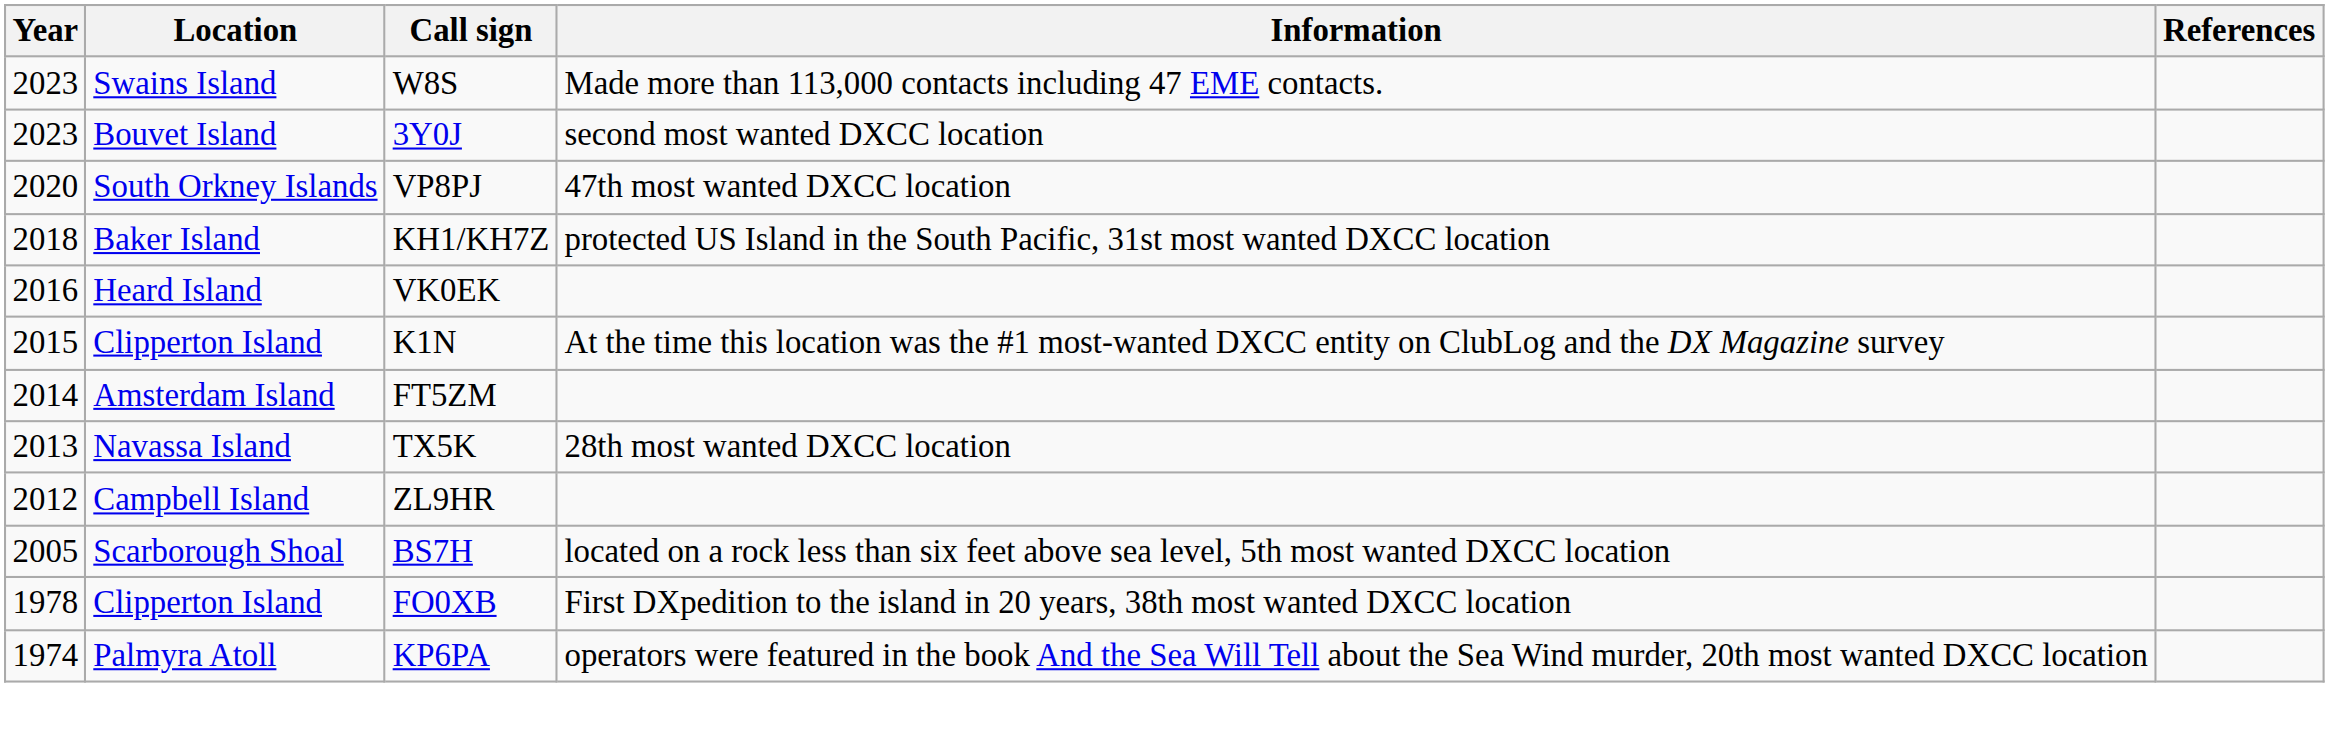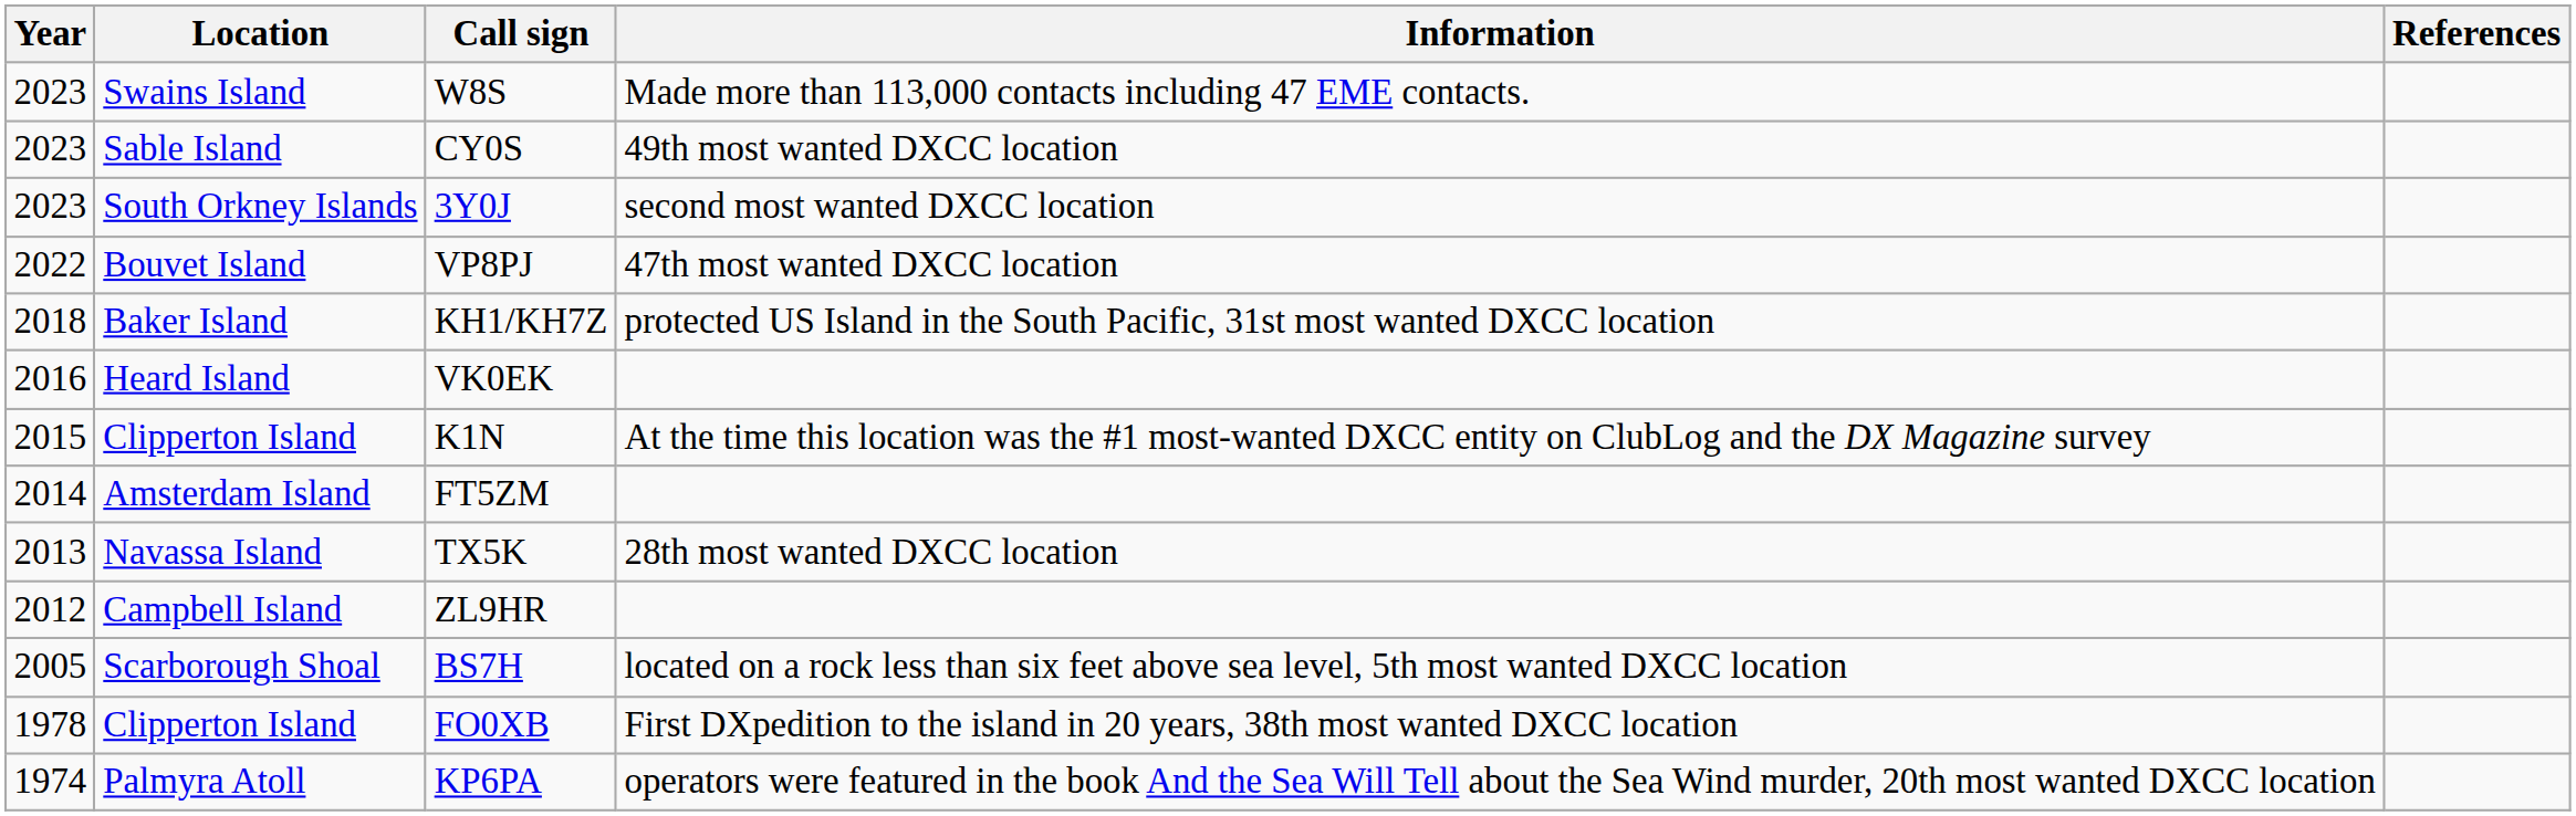+ row: 2023 | Sable Island | CY0S | 49th most wanted DXCC location
3Y0J | Location: Bouvet Island -> South Orkney Islands
VP8PJ | Year: 2020 -> 2022
VP8PJ | Location: South Orkney Islands -> Bouvet Island
